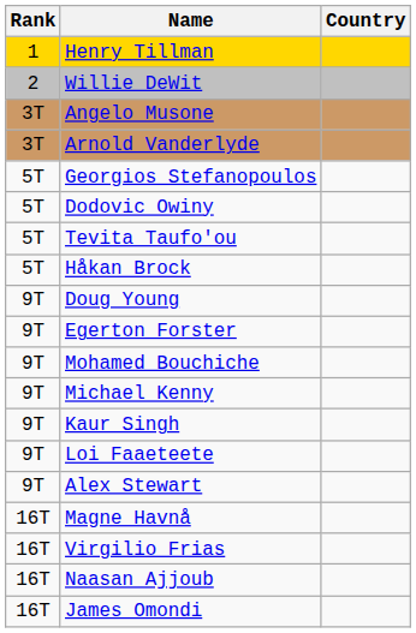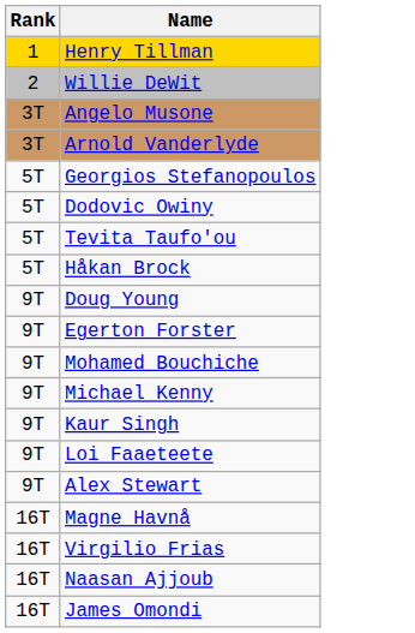- column: Country
